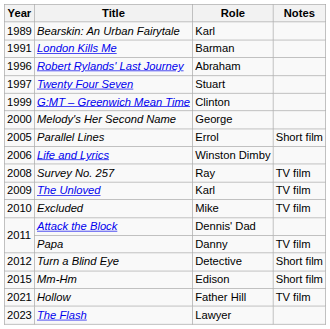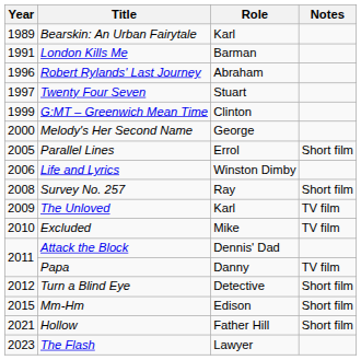Survey No. 257 | Notes: TV film -> Short film
Hollow | Notes: TV film -> Short film
